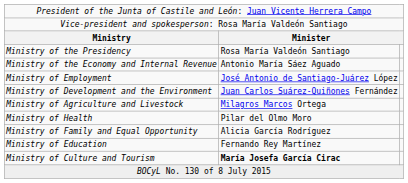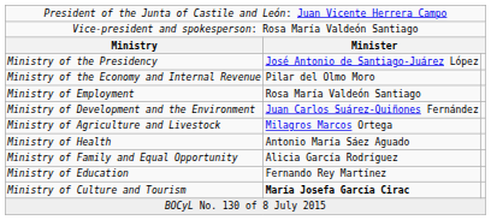Ministry of the Presidency | column 2: Rosa María Valdeón Santiago -> José Antonio de Santiago-Juárez López
Ministry of the Economy and Internal Revenue | column 2: Antonio María Sáez Aguado -> Pilar del Olmo Moro
Ministry of Employment | column 2: José Antonio de Santiago-Juárez López -> Rosa María Valdeón Santiago
Ministry of Health | column 2: Pilar del Olmo Moro -> Antonio María Sáez Aguado
